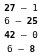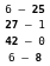rows swapped: 27 – 1 <-> 6 – 25
